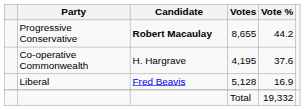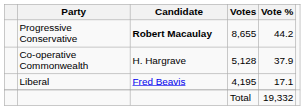Co-operative Commonwealth | Votes: 4,195 -> 5,128
Co-operative Commonwealth | Vote %: 37.6 -> 37.9
Liberal | Votes: 5,128 -> 4,195
Liberal | Vote %: 16.9 -> 17.1
